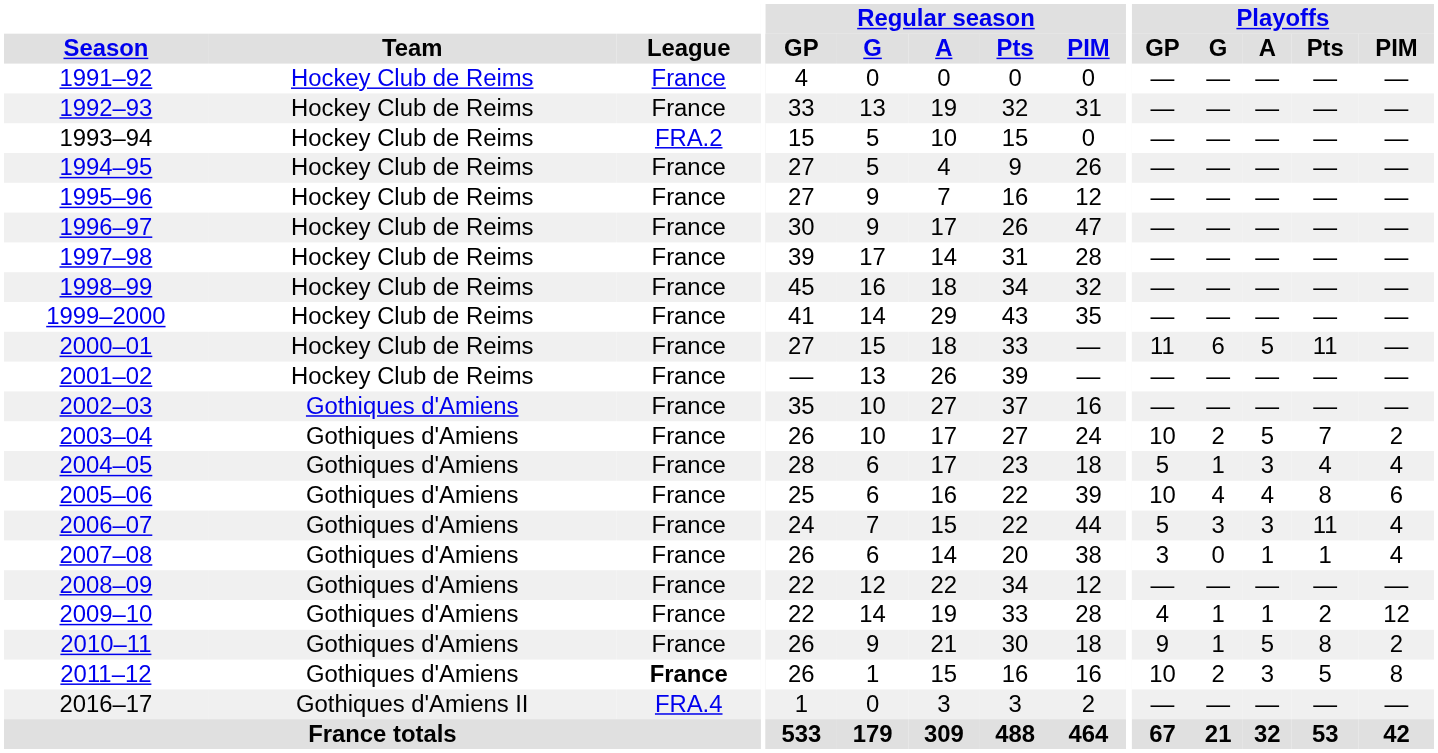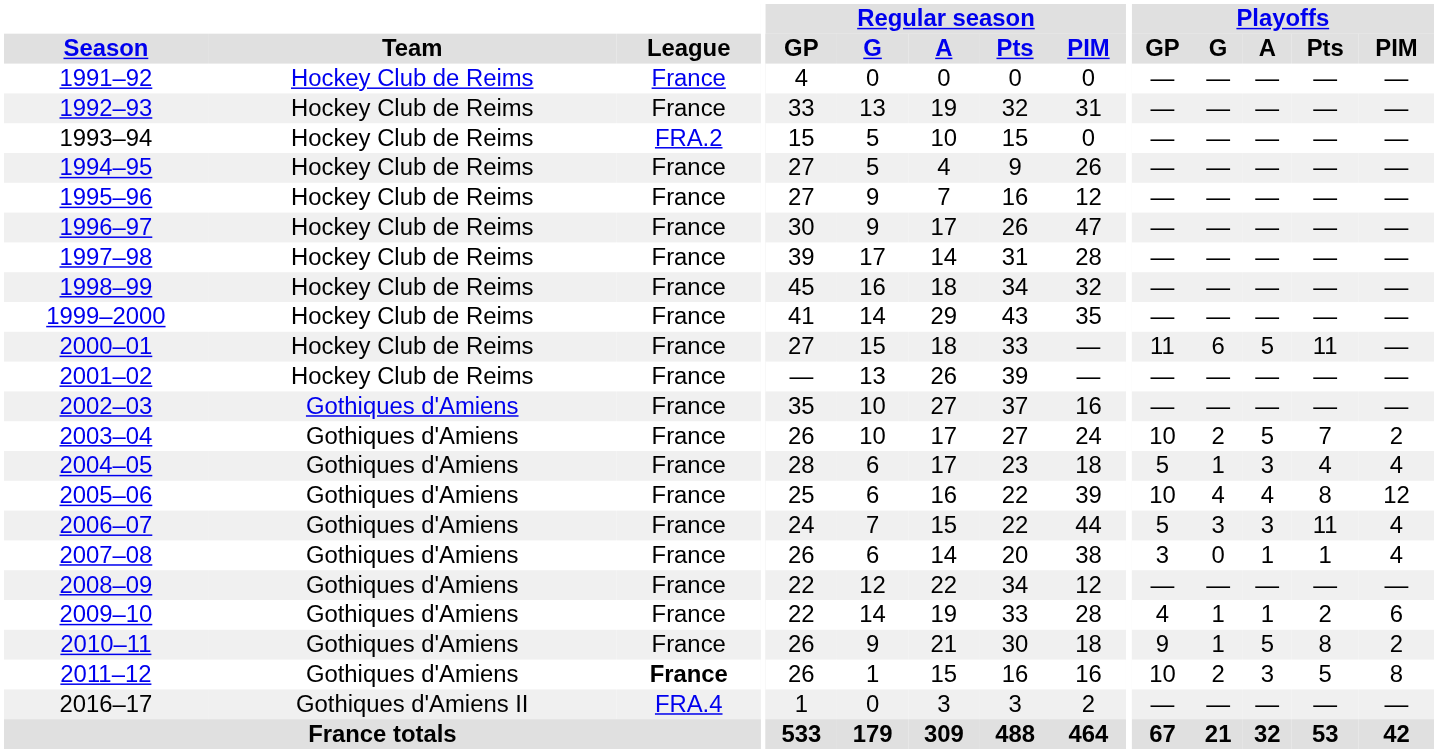2005–06 | Playoffs / PIM: 6 -> 12
2009–10 | Playoffs / PIM: 12 -> 6
